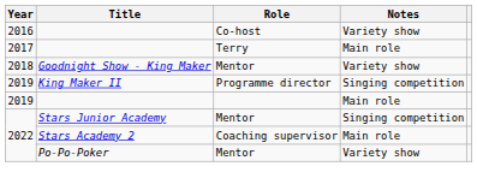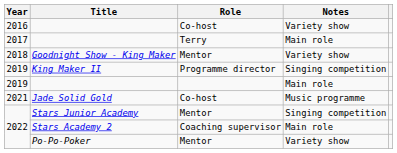+ row: 2021 | Jade Solid Gold | Co-host | Music programme
